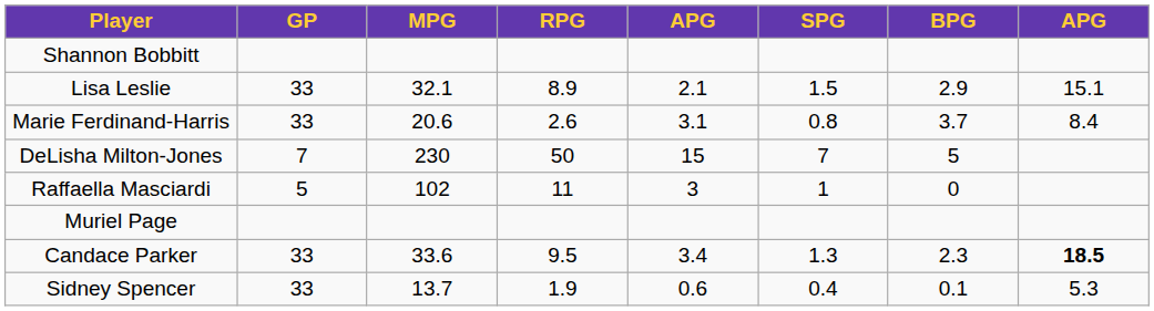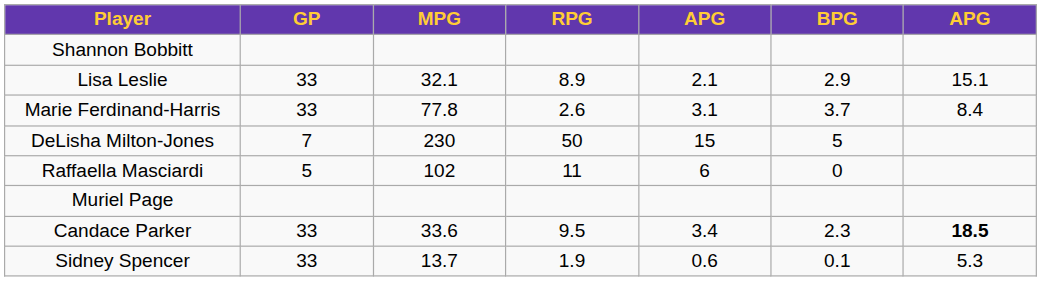- column: SPG | 1.5 | 0.8 | 7 | 1 | 1.3 | 0.4
Marie Ferdinand-Harris | MPG: 20.6 -> 77.8
Raffaella Masciardi | column 5: 3 -> 6
